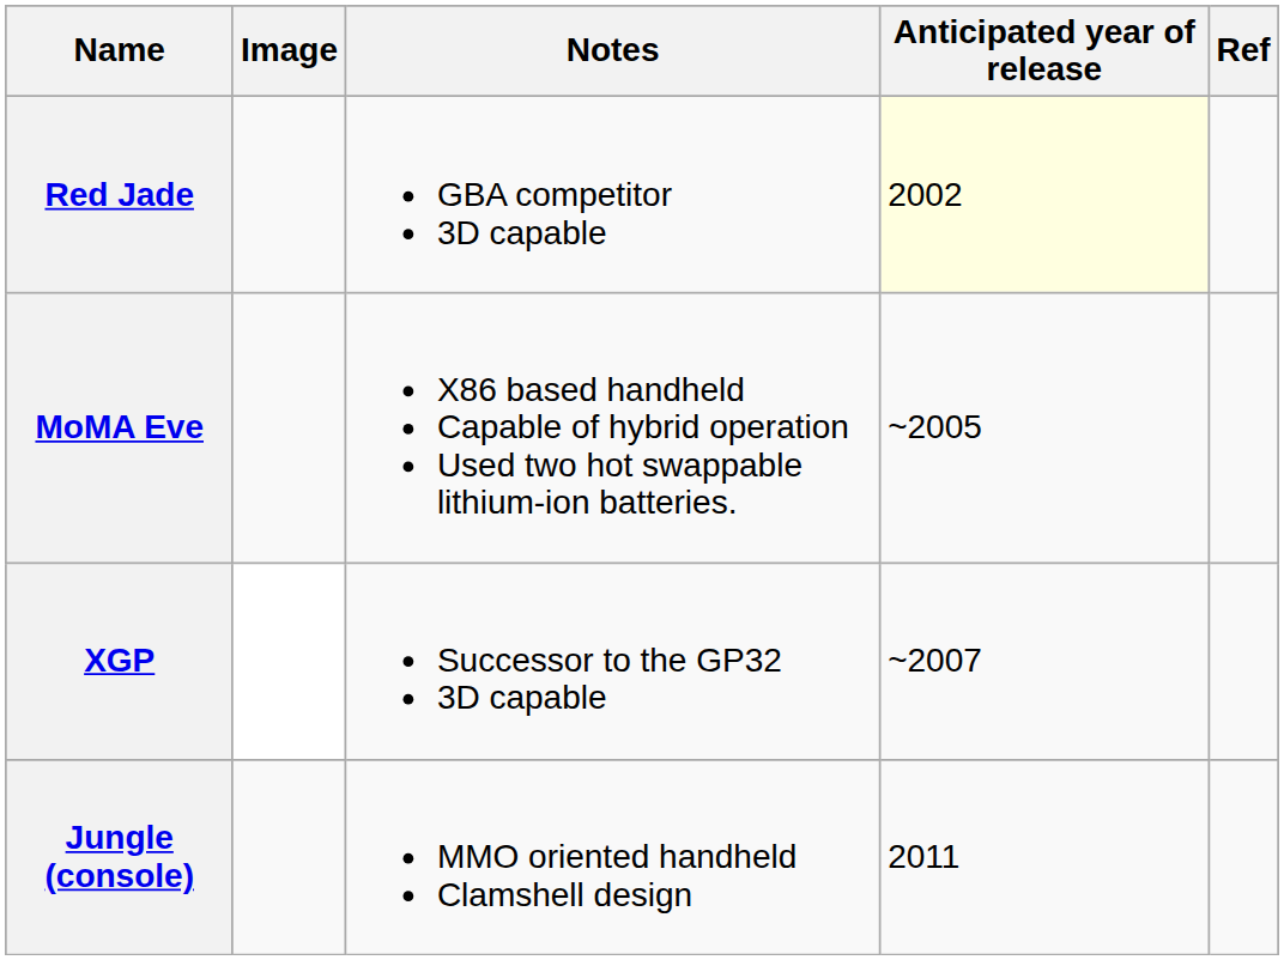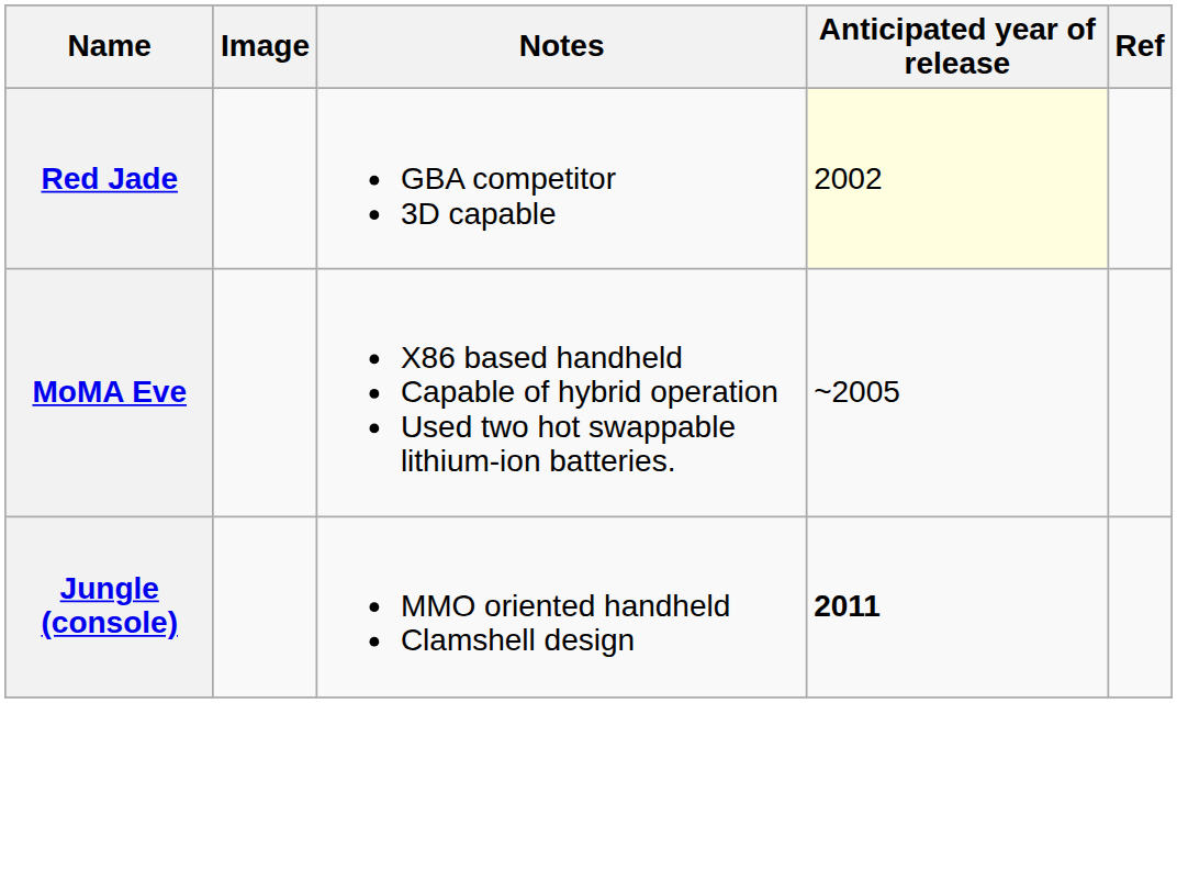- row: XGP | Successor to the GP32 3D capable | ~2007
Jungle (console) | Anticipated year of release: normal -> bold
